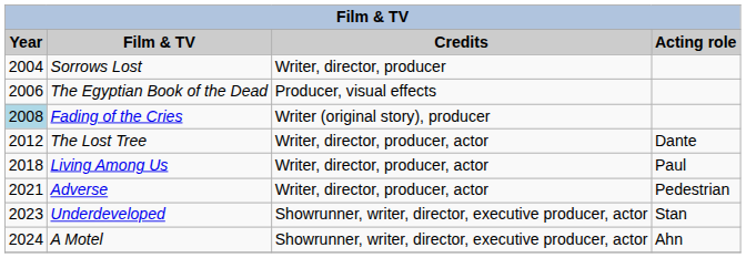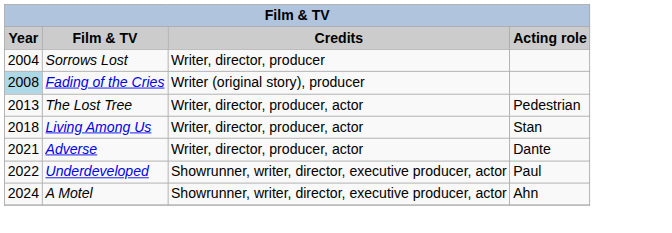- row: 2006 | The Egyptian Book of the Dead | Producer, visual effects
The Lost Tree | Year: 2012 -> 2013
The Lost Tree | Acting role: Dante -> Pedestrian
Living Among Us | Acting role: Paul -> Stan
Adverse | Acting role: Pedestrian -> Dante
Underdeveloped | Year: 2023 -> 2022
Underdeveloped | Acting role: Stan -> Paul
